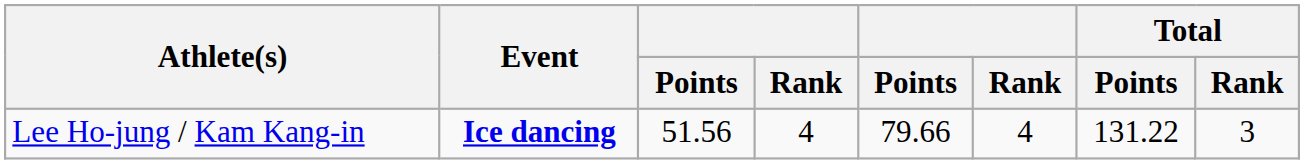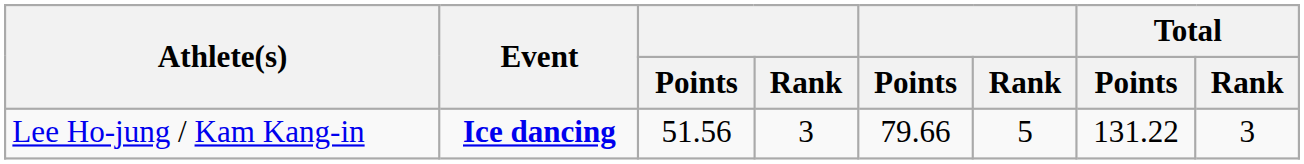Lee Ho-jung / Kam Kang-in | column 4: 4 -> 3
Lee Ho-jung / Kam Kang-in | column 6: 4 -> 5
